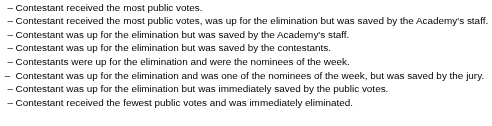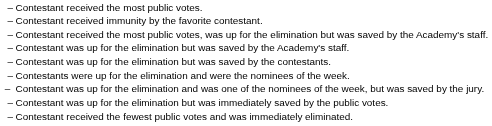+ row: – | Contestant received immunity by the favorite contestant.
